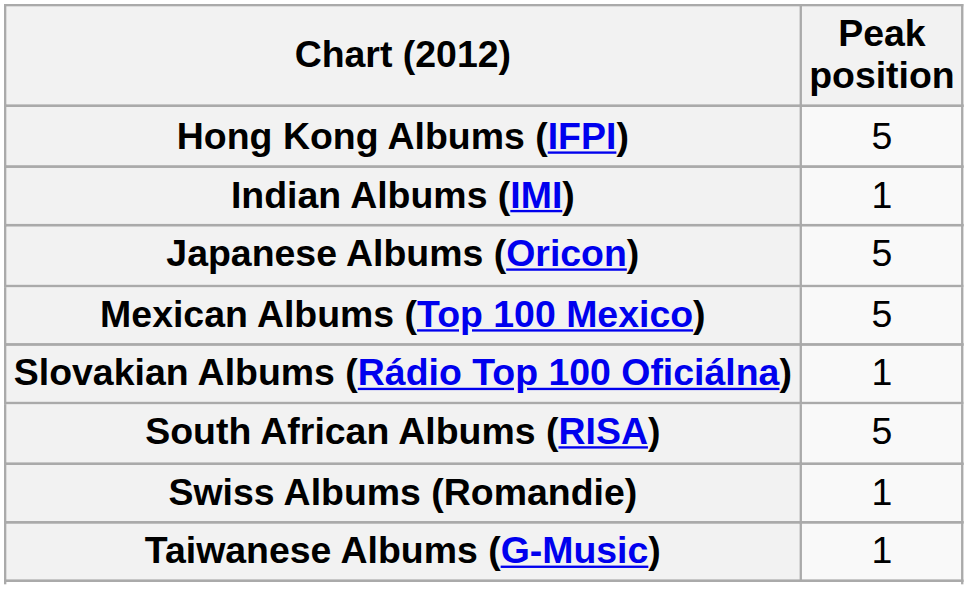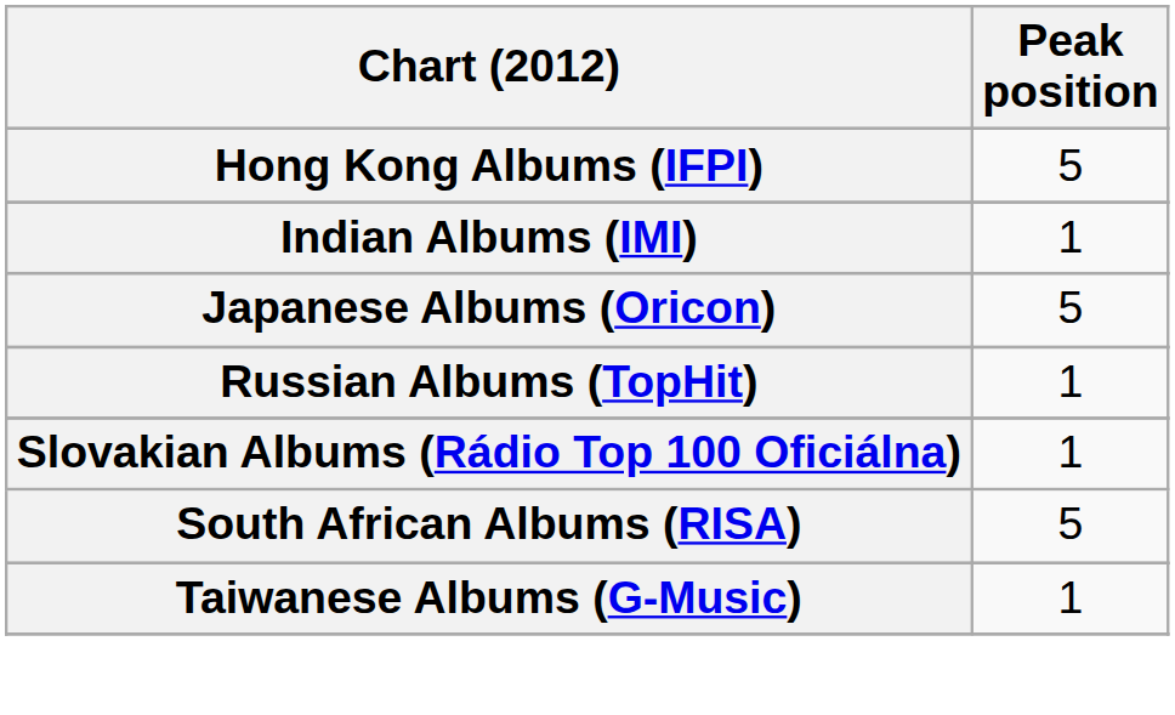- row: Mexican Albums (Top 100 Mexico) | 5
+ row: Russian Albums (TopHit) | 1
- row: Swiss Albums (Romandie) | 1
